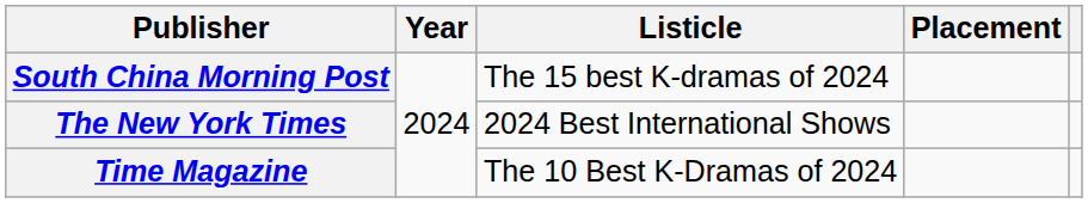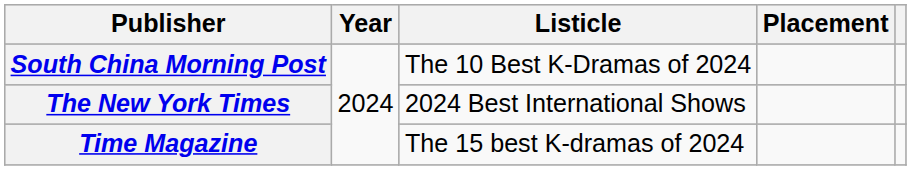South China Morning Post | Listicle: The 15 best K-dramas of 2024 -> The 10 Best K-Dramas of 2024
Time Magazine | Listicle: The 10 Best K-Dramas of 2024 -> The 15 best K-dramas of 2024
